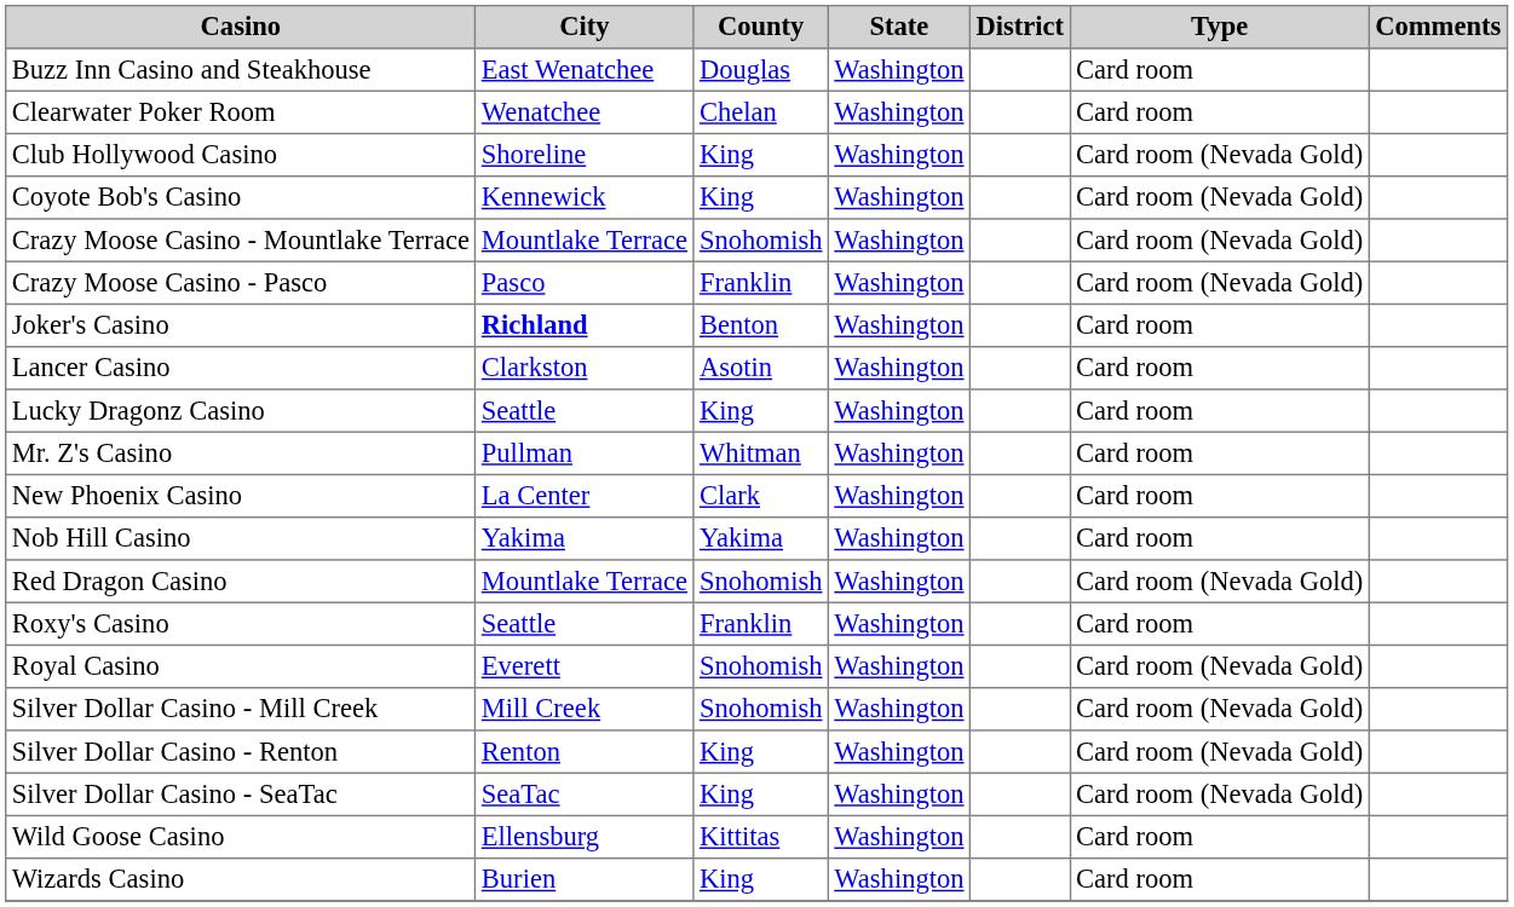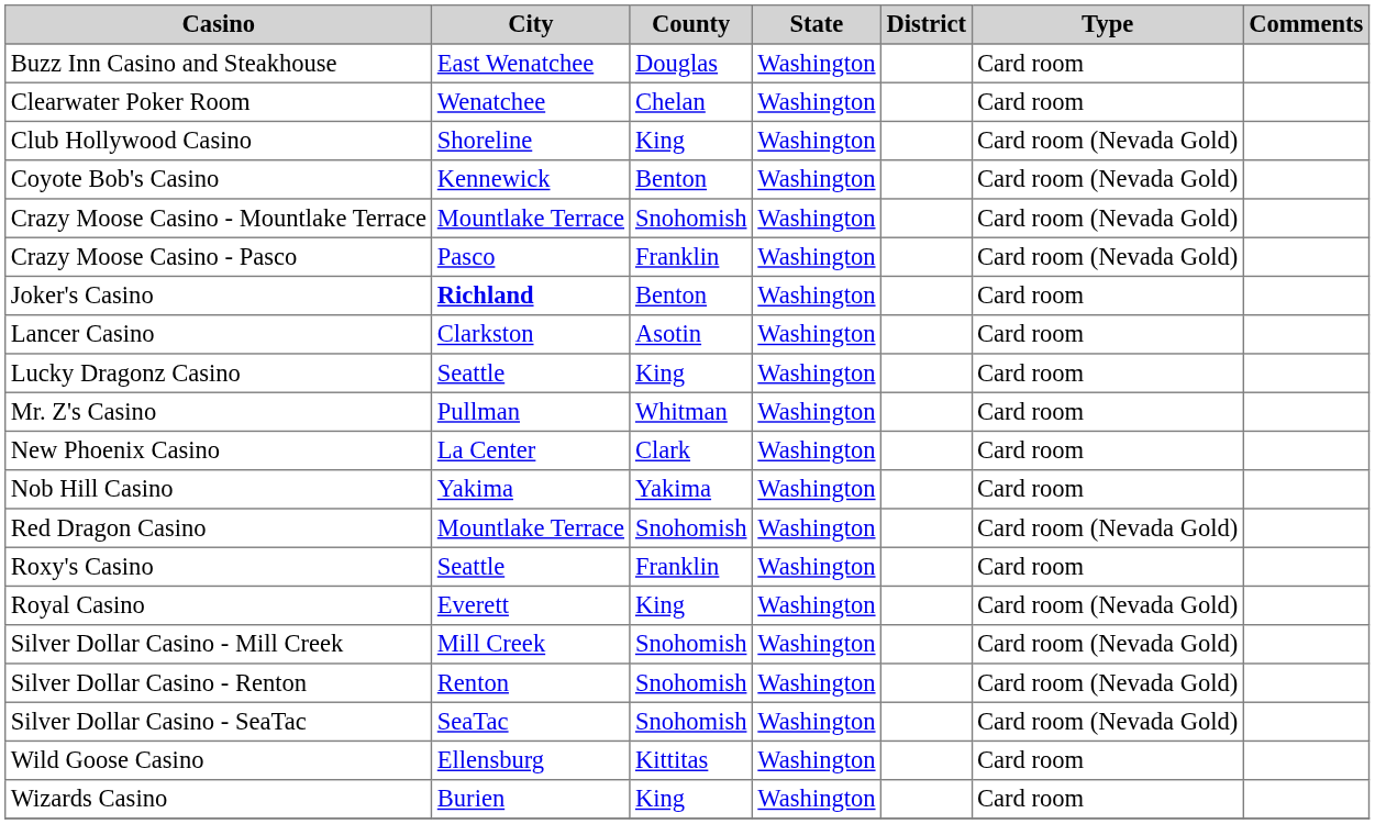Coyote Bob's Casino | County: King -> Benton
Royal Casino | County: Snohomish -> King
Silver Dollar Casino - Renton | County: King -> Snohomish
Silver Dollar Casino - SeaTac | County: King -> Snohomish
